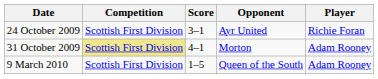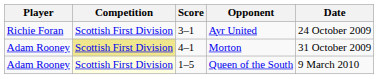columns swapped: Player <-> Date
Queen of the South | Competition: no background -> lightyellow background
